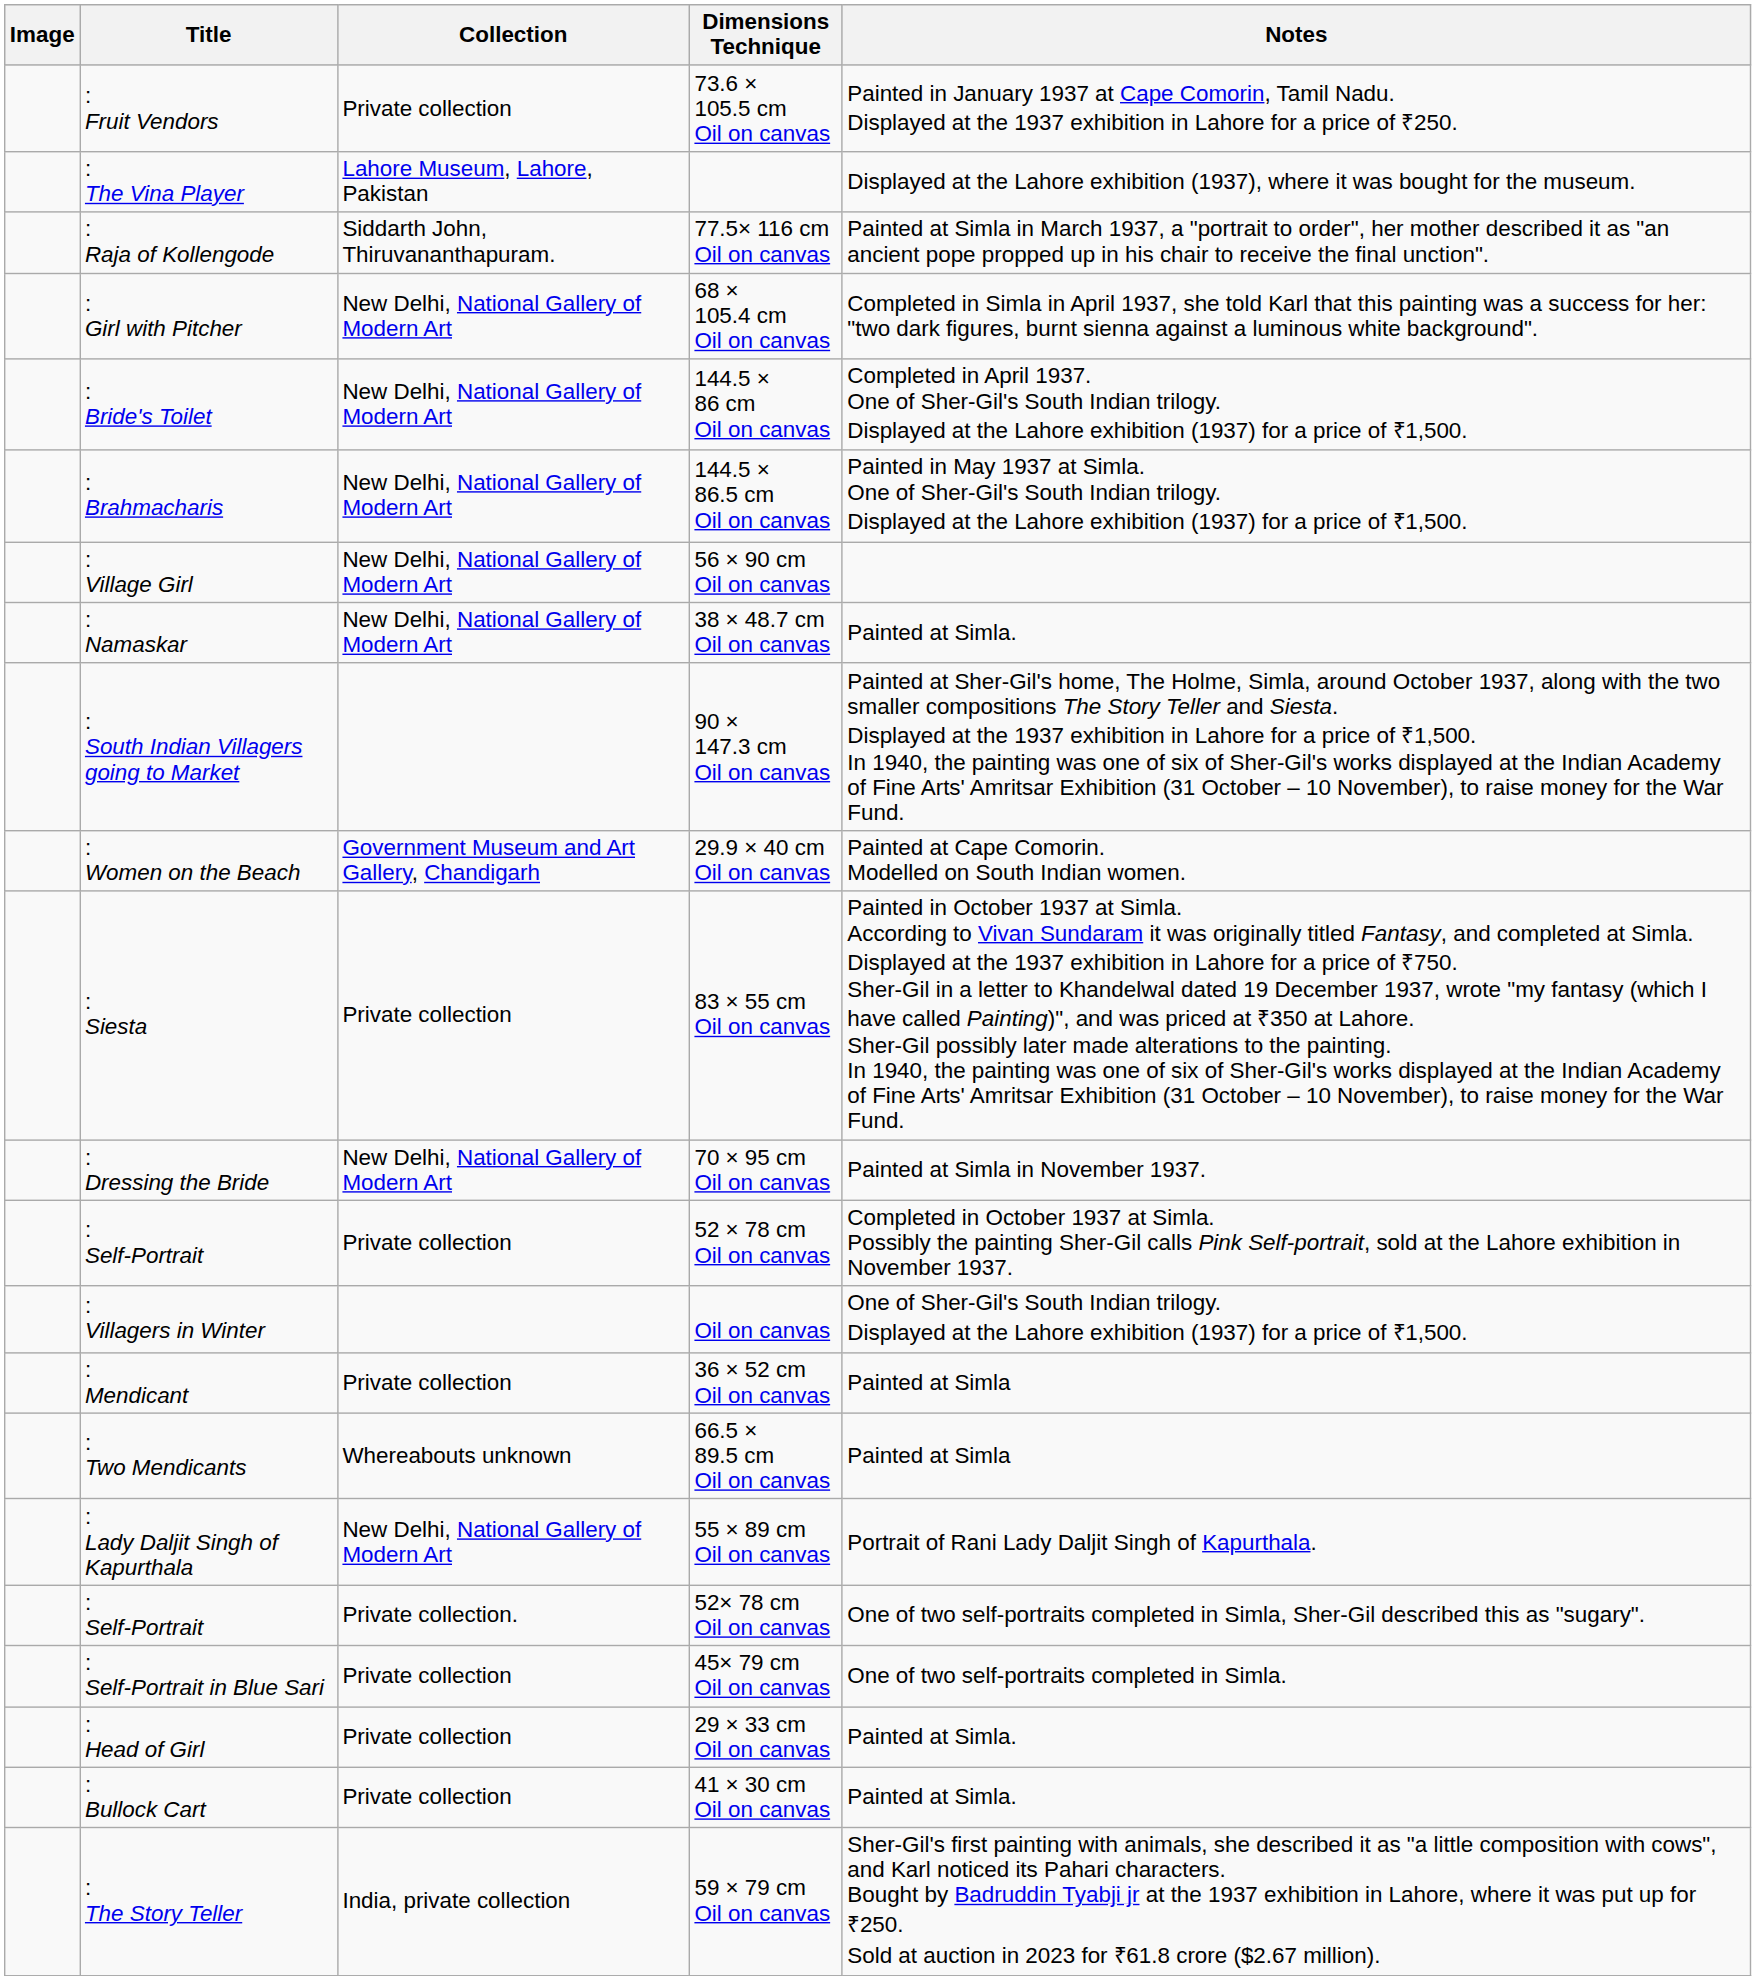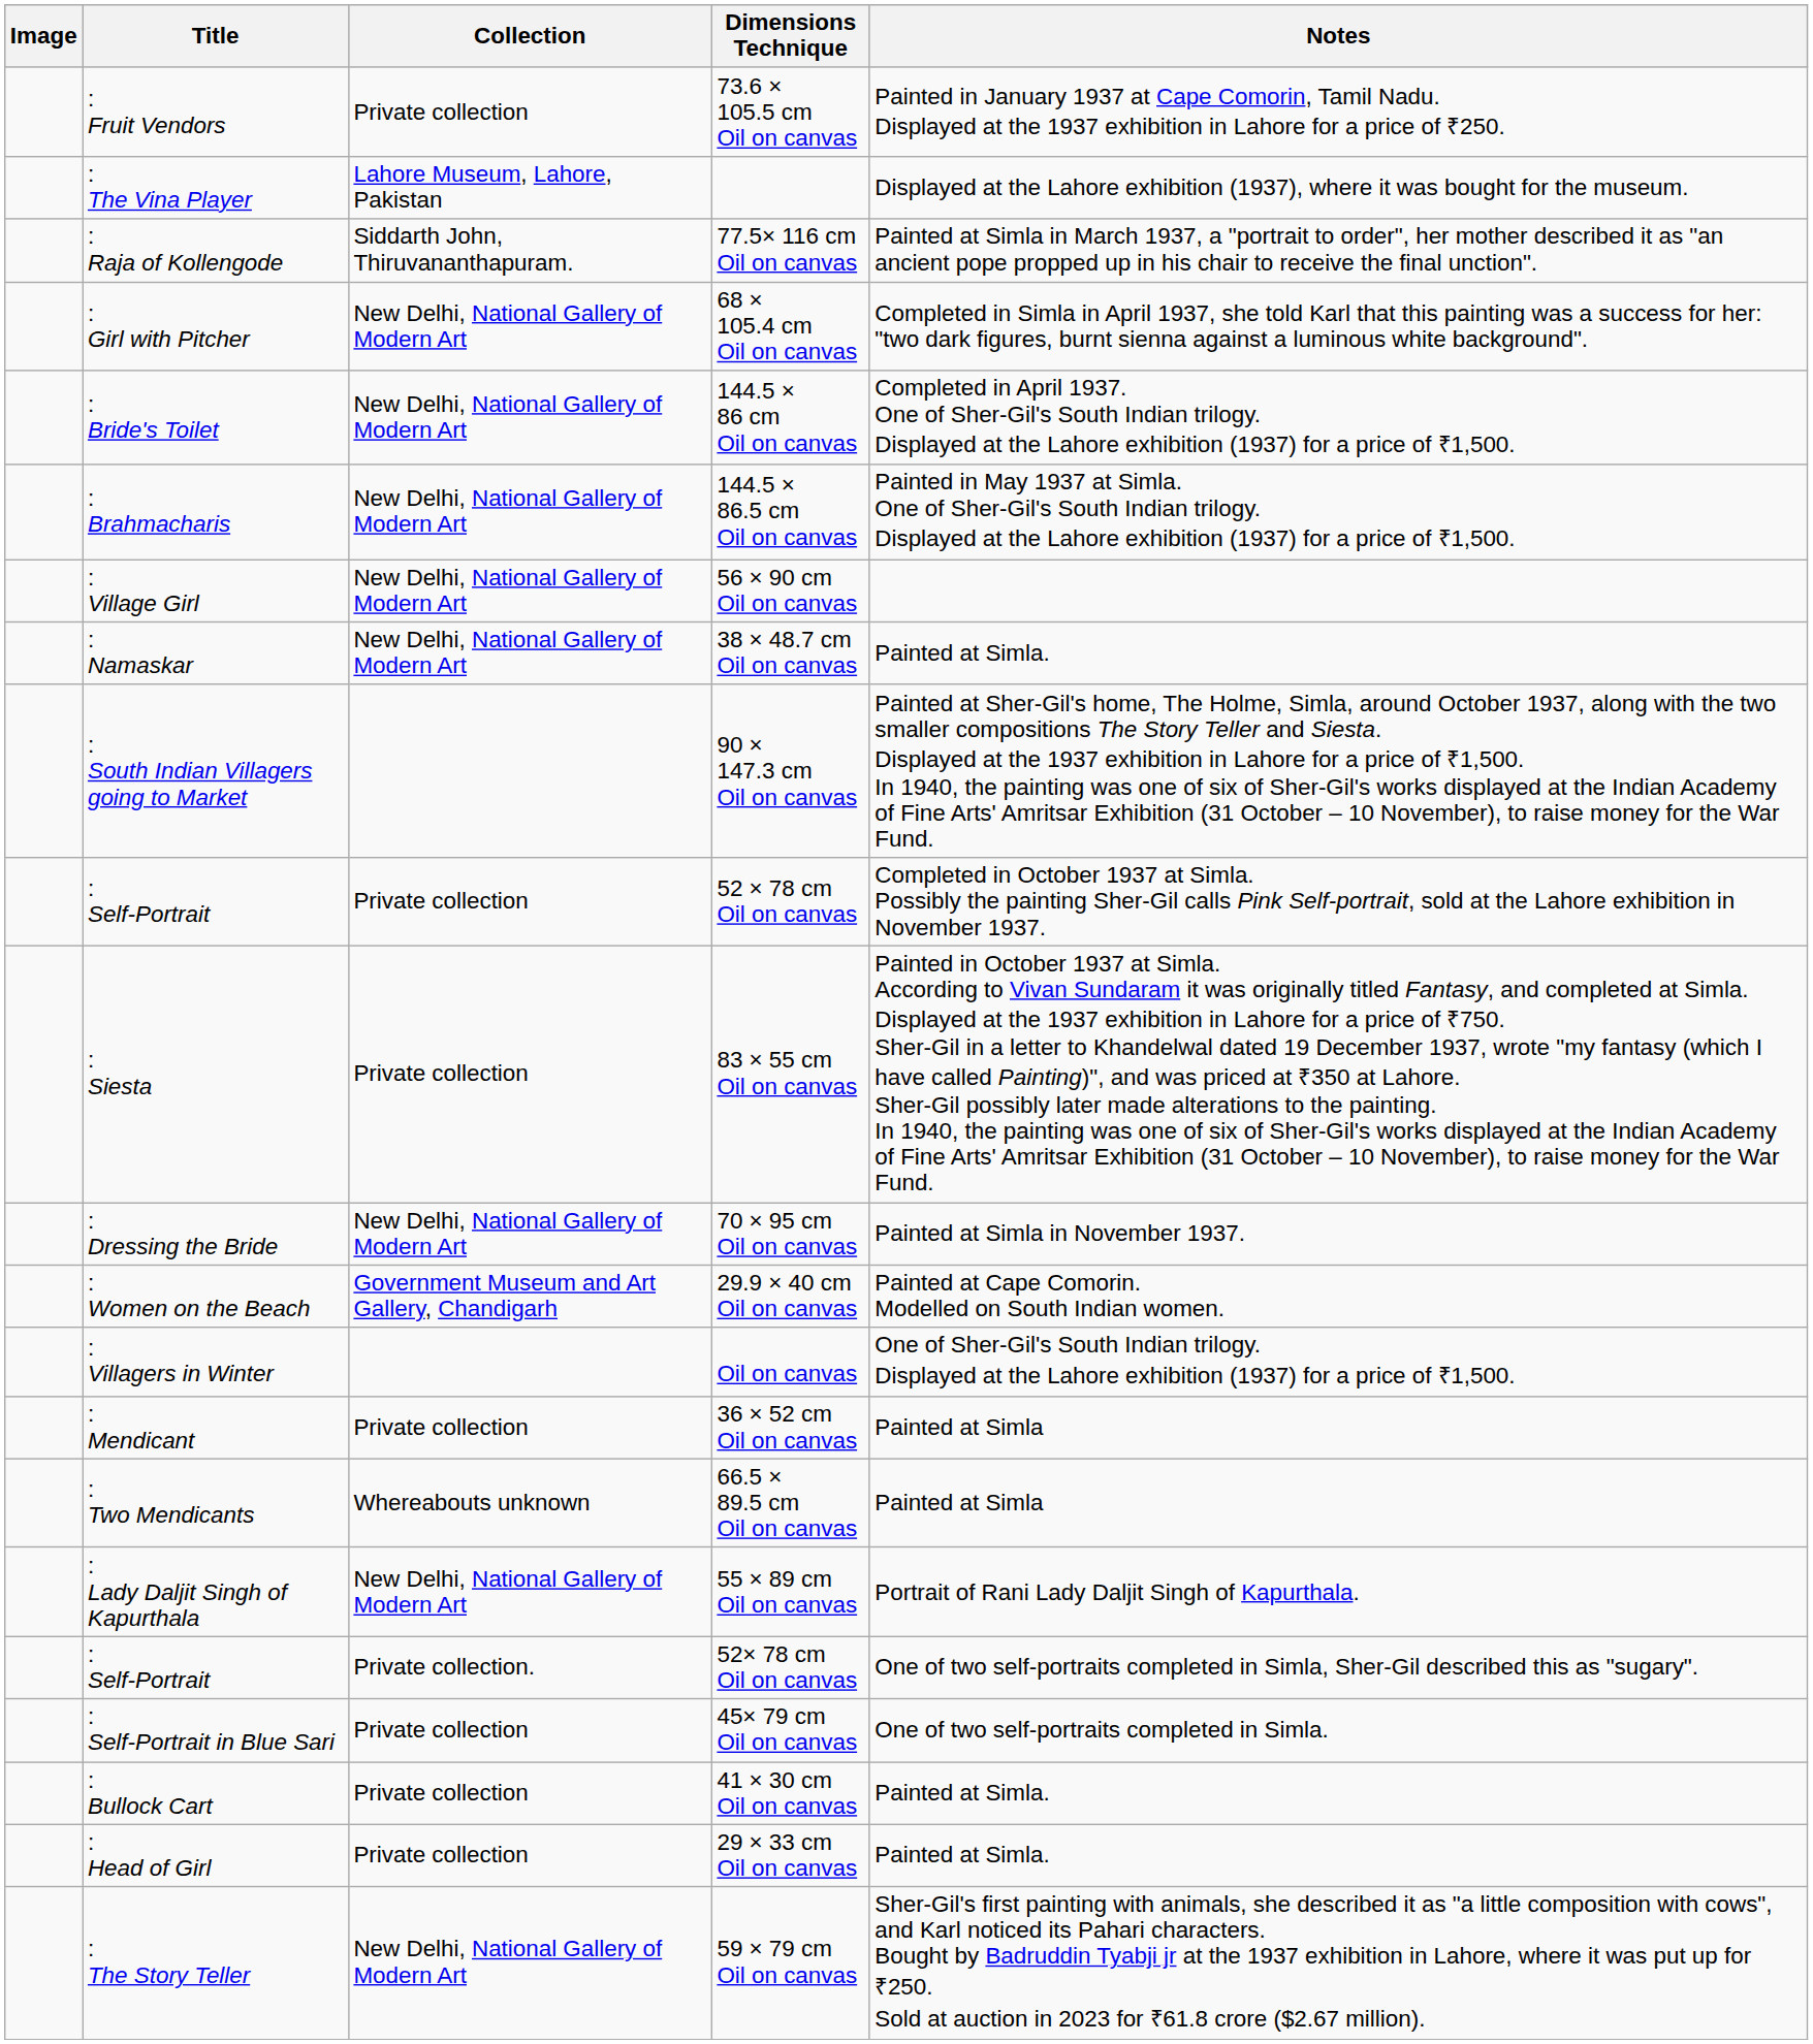rows swapped: 52 × 78 cm Oil on canvas <-> 29.9 × 40 cm Oil on canvas
rows swapped: 29 × 33 cm Oil on canvas <-> 41 × 30 cm Oil on canvas
59 × 79 cm Oil on canvas | Collection: India, private collection -> New Delhi, National Gallery of Modern Art
